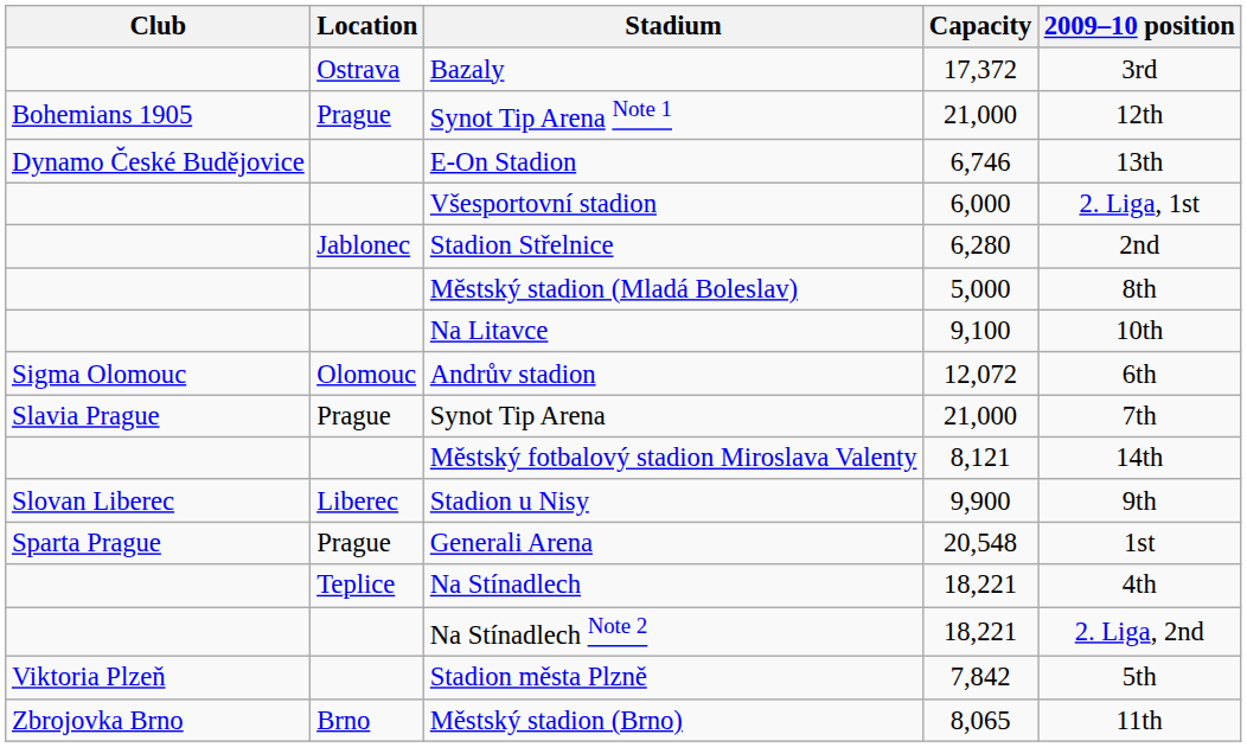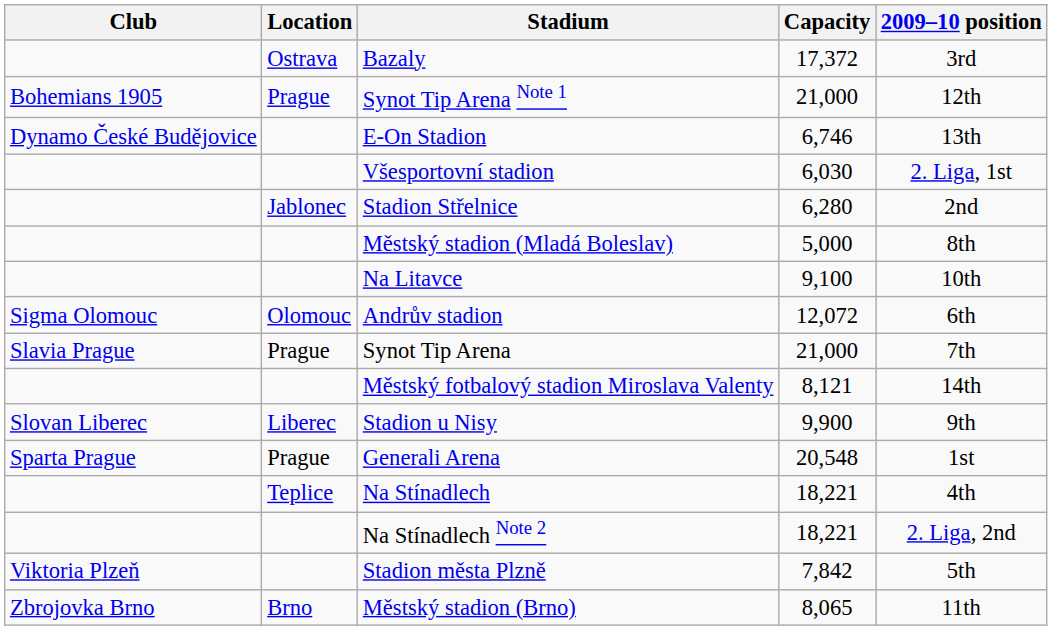Všesportovní stadion | Capacity: 6,000 -> 6,030
